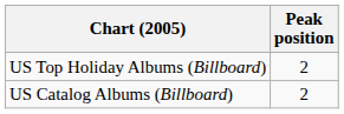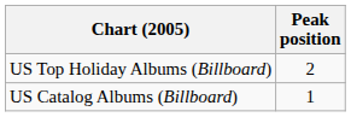US Catalog Albums (Billboard) | Peak position: 2 -> 1
